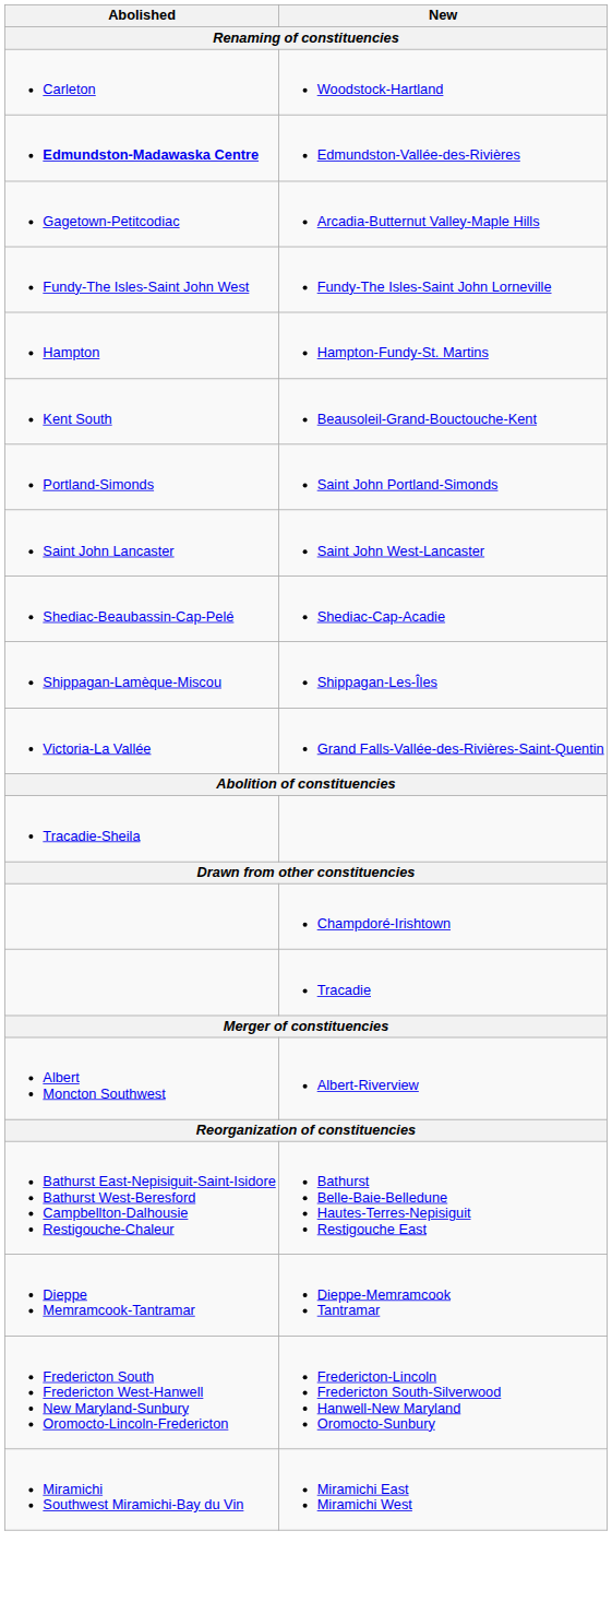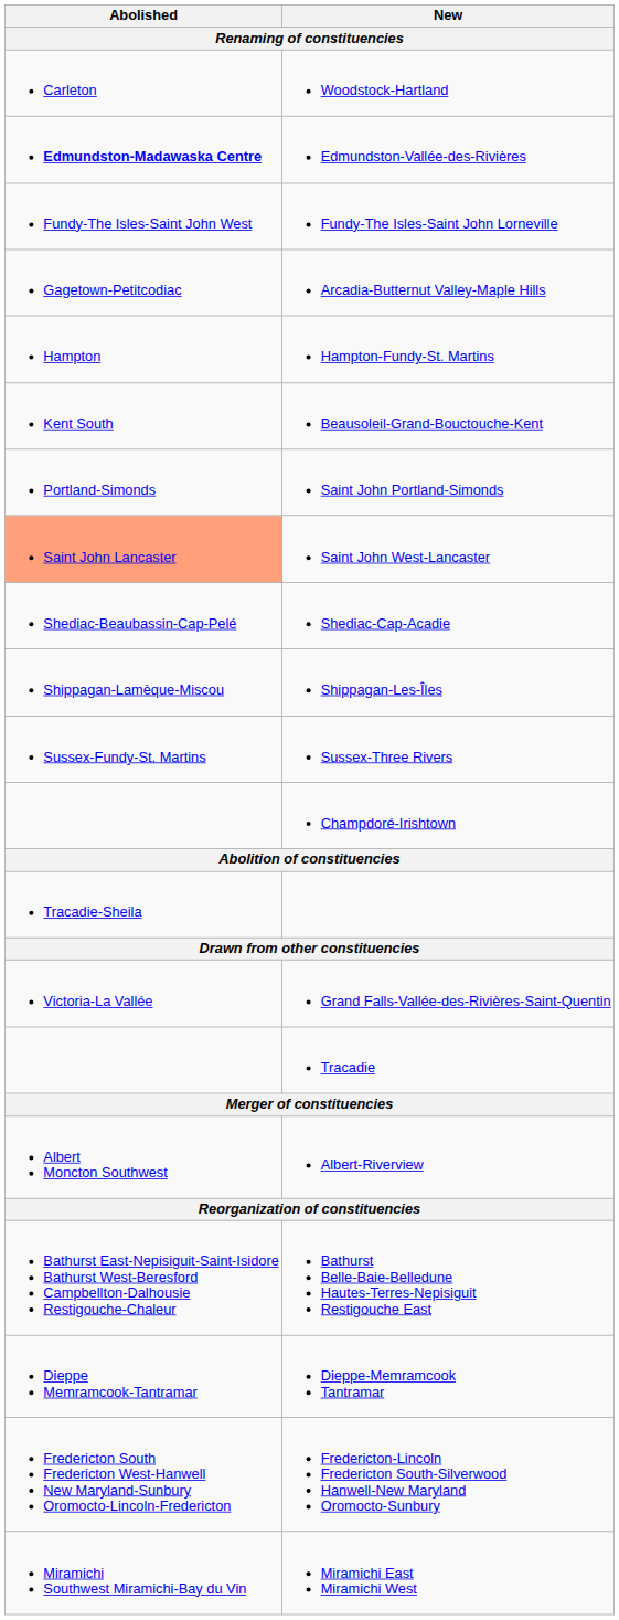rows swapped: Fundy-The Isles-Saint John Lorneville <-> Arcadia-Butternut Valley-Maple Hills
Saint John West-Lancaster | Abolished: no background -> lightsalmon background
+ row: Sussex-Fundy-St. Martins | Sussex-Three Rivers
rows swapped: Grand Falls-Vallée-des-Rivières-Saint-Quentin <-> Champdoré-Irishtown
